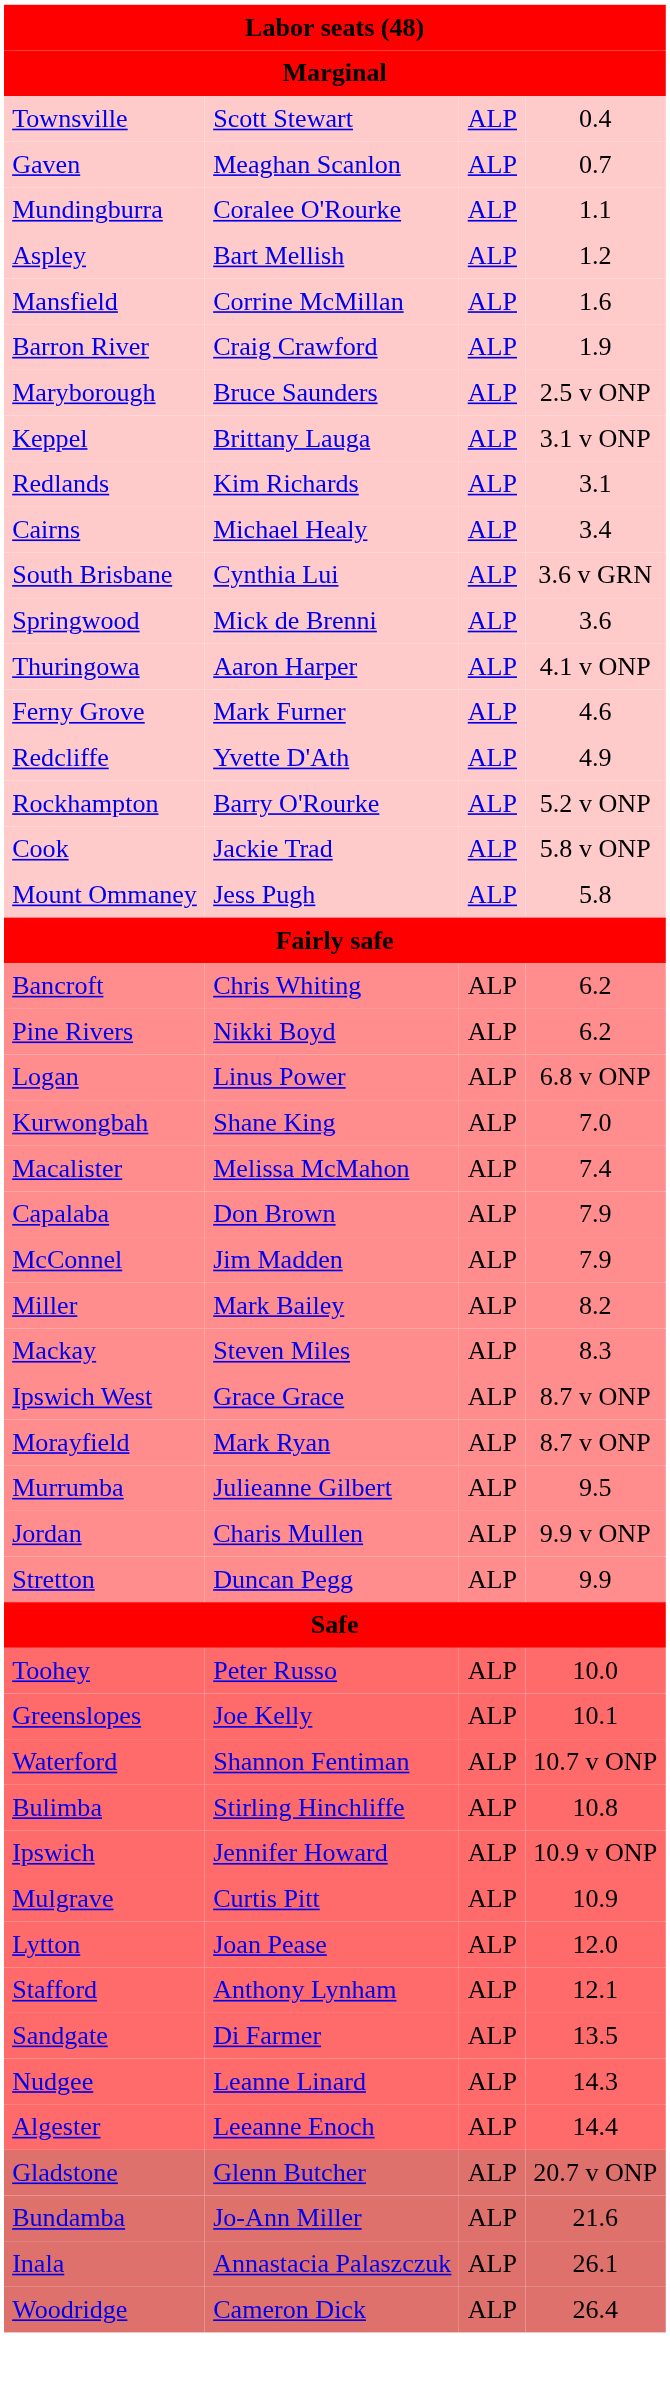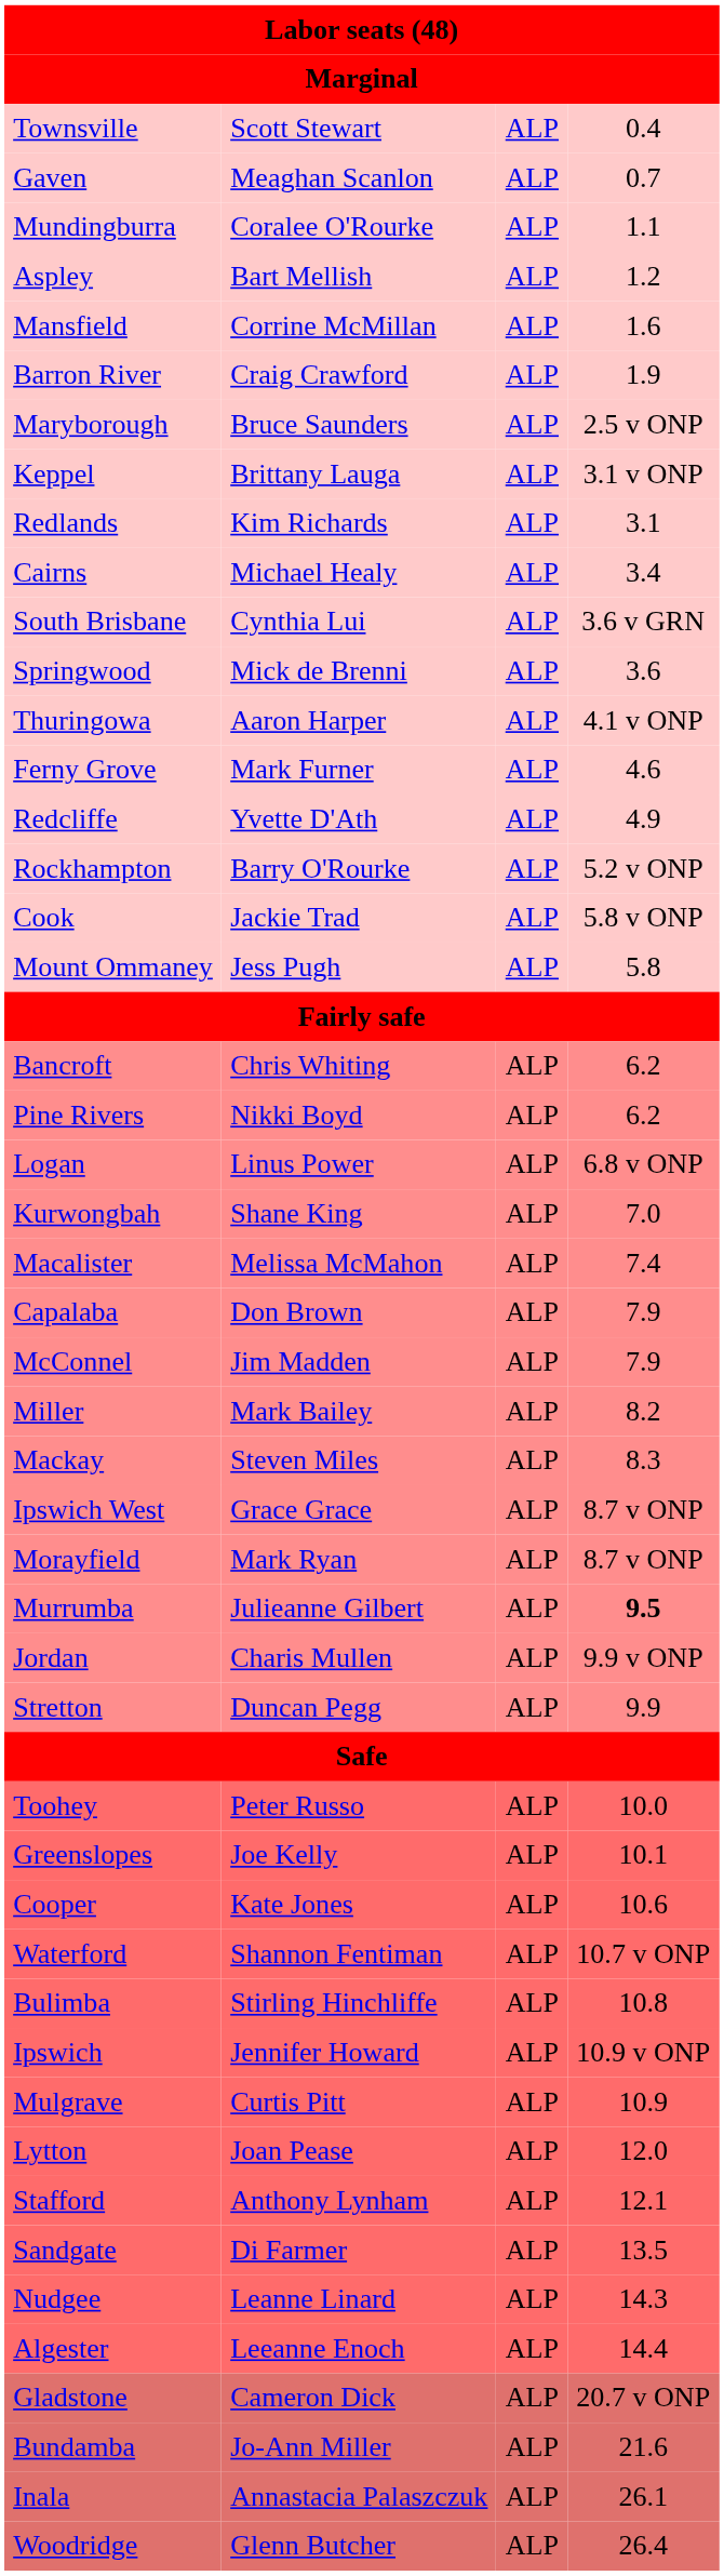Murrumba | column 4: normal -> bold
+ row: Cooper | Kate Jones | ALP | 10.6
Gladstone | column 2: Glenn Butcher -> Cameron Dick
Woodridge | column 2: Cameron Dick -> Glenn Butcher
